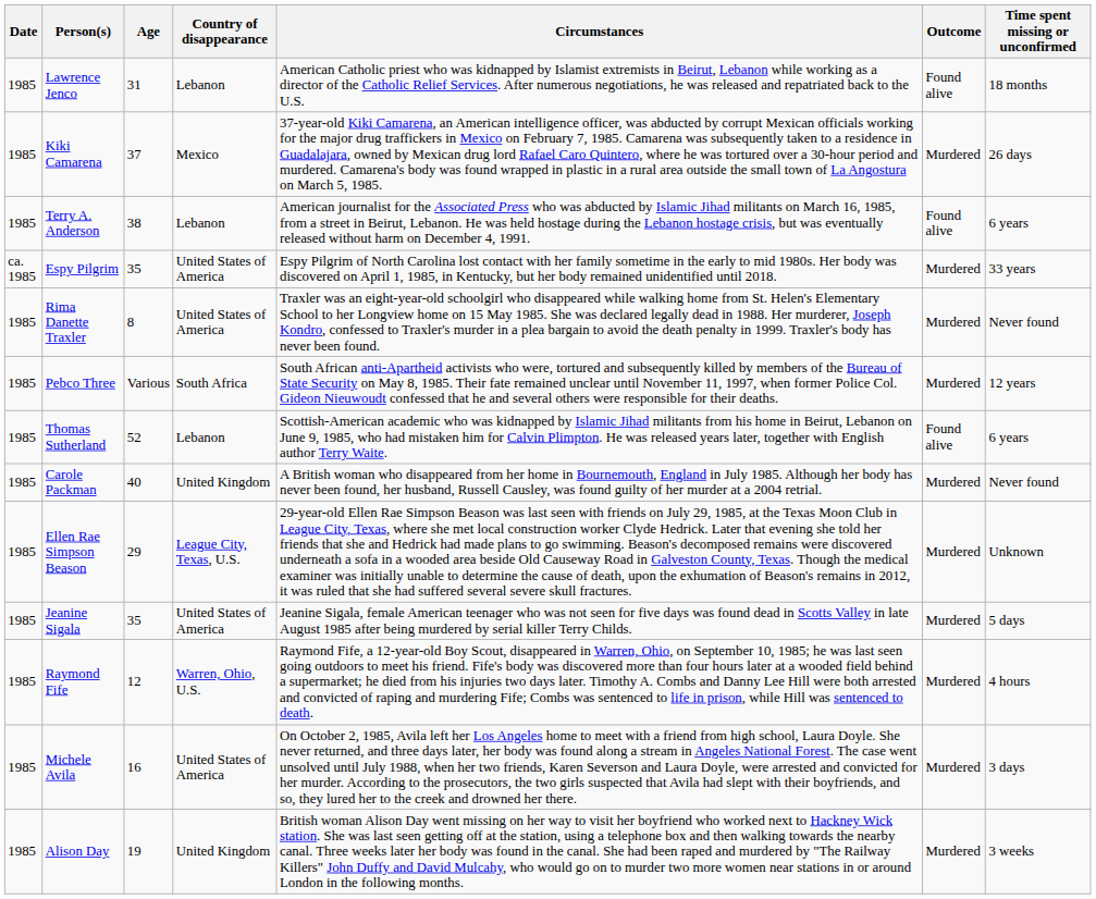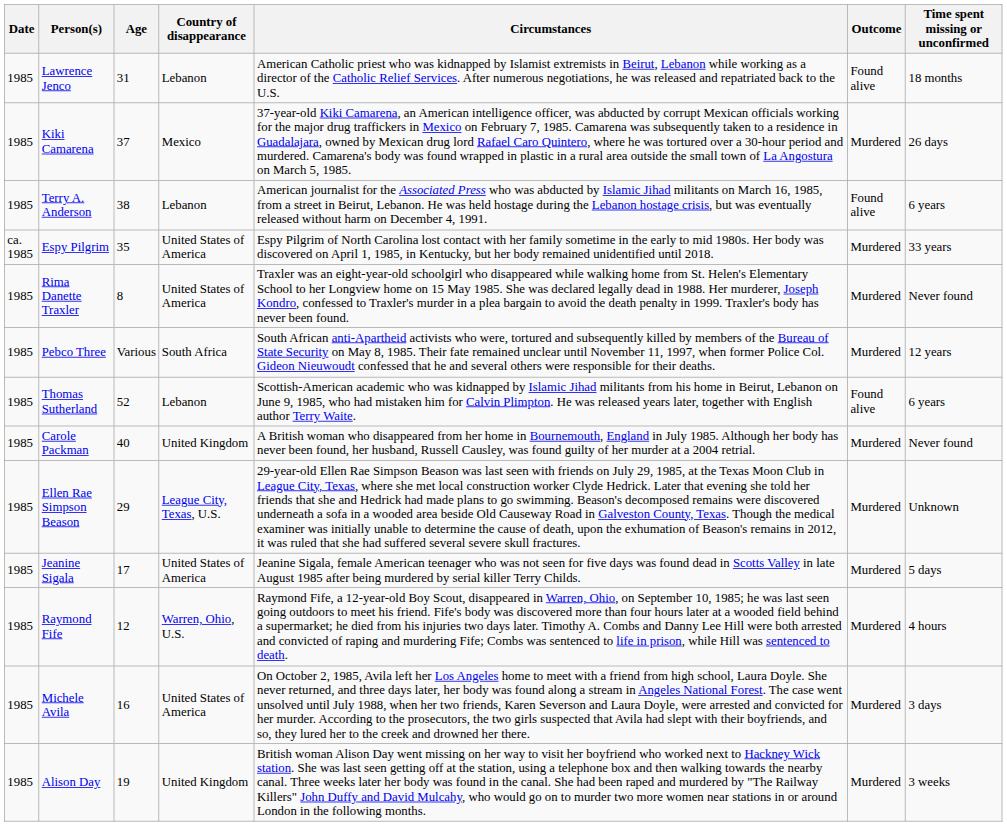Jeanine Sigala | Age: 35 -> 17
